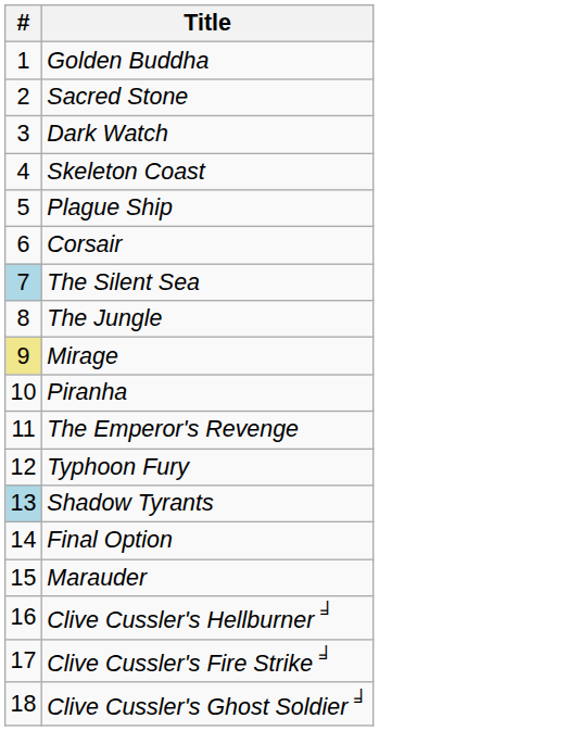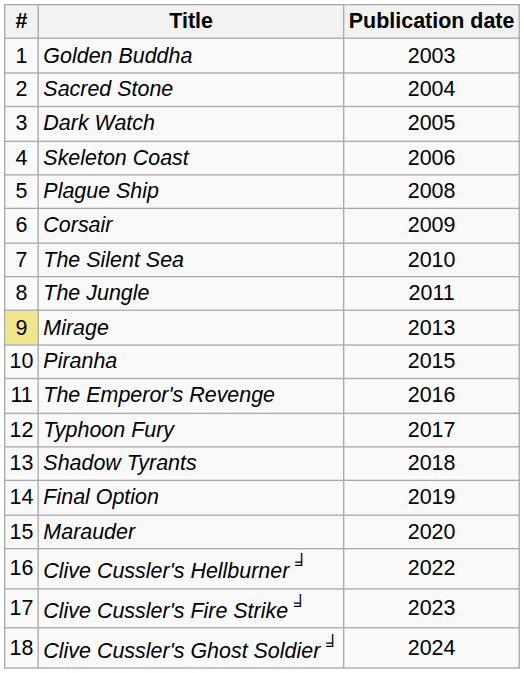+ column: Publication date | 2003 | 2004 | 2005 | 2006 | 2008 | 2009 | 2010 | 2011 | 2013 | 2015 | 2016 | 2017 | 2018 | 2019 | 2020 | 2022 | 2023 | 2024
The Silent Sea | #: lightblue background -> no background
Shadow Tyrants | #: lightblue background -> no background
